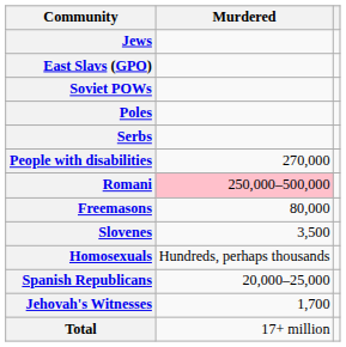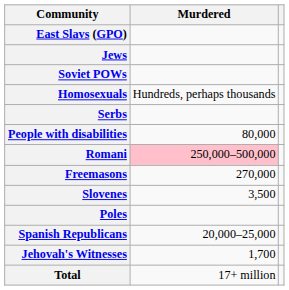rows swapped: Jews <-> East Slavs (GPO)
rows swapped: Poles <-> Homosexuals
People with disabilities | Murdered: 270,000 -> 80,000
Freemasons | Murdered: 80,000 -> 270,000
